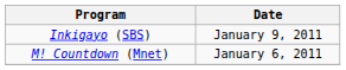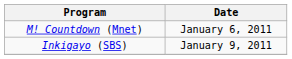rows swapped: M! Countdown (Mnet) <-> Inkigayo (SBS)
